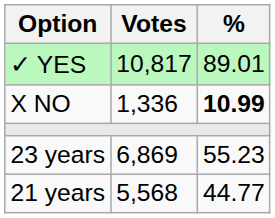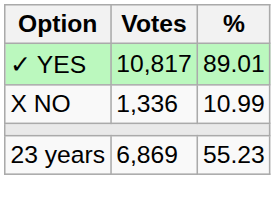X NO | %: bold -> normal
- row: 21 years | 5,568 | 44.77
